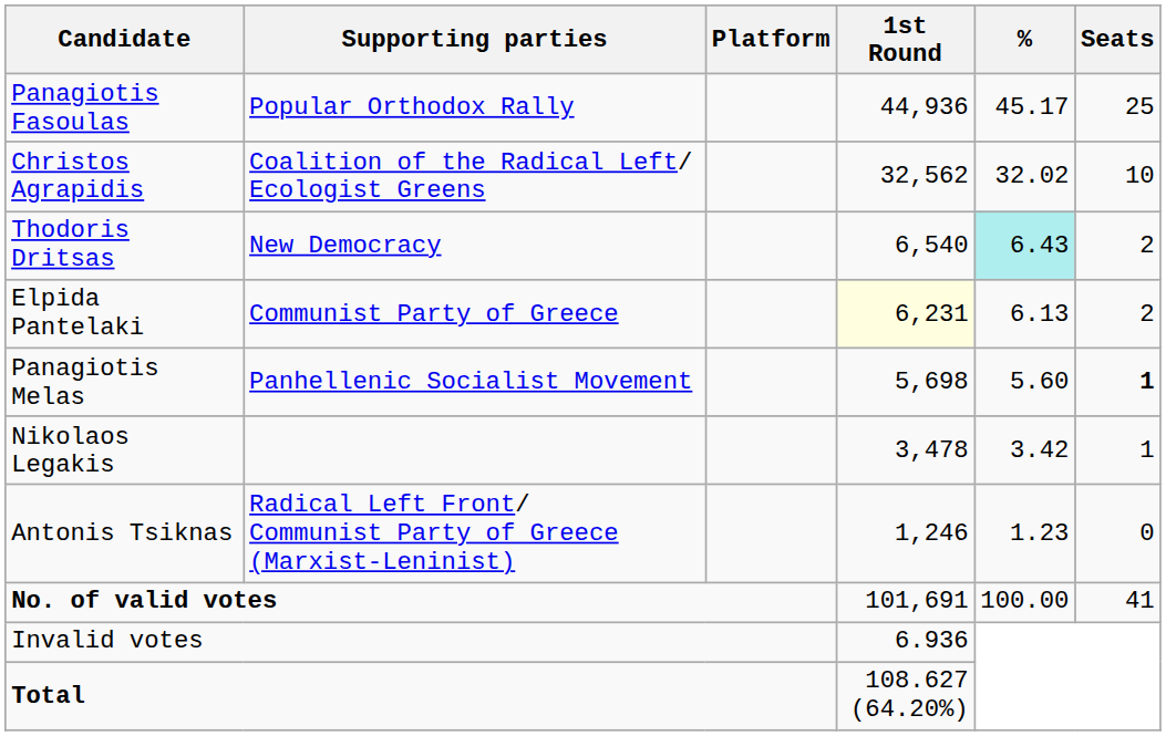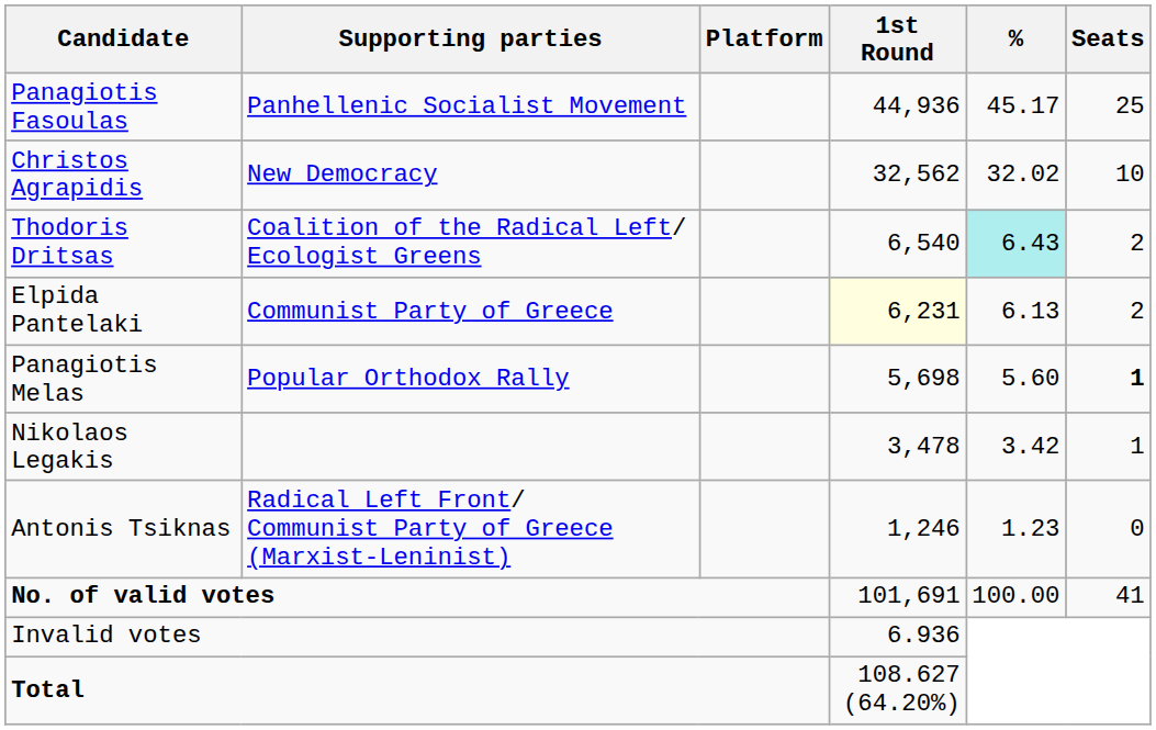Panagiotis Fasoulas | Supporting parties: Popular Orthodox Rally -> Panhellenic Socialist Movement
Christos Agrapidis | Supporting parties: Coalition of the Radical Left/ Ecologist Greens -> New Democracy
Thodoris Dritsas | Supporting parties: New Democracy -> Coalition of the Radical Left/ Ecologist Greens
Panagiotis Melas | Supporting parties: Panhellenic Socialist Movement -> Popular Orthodox Rally
